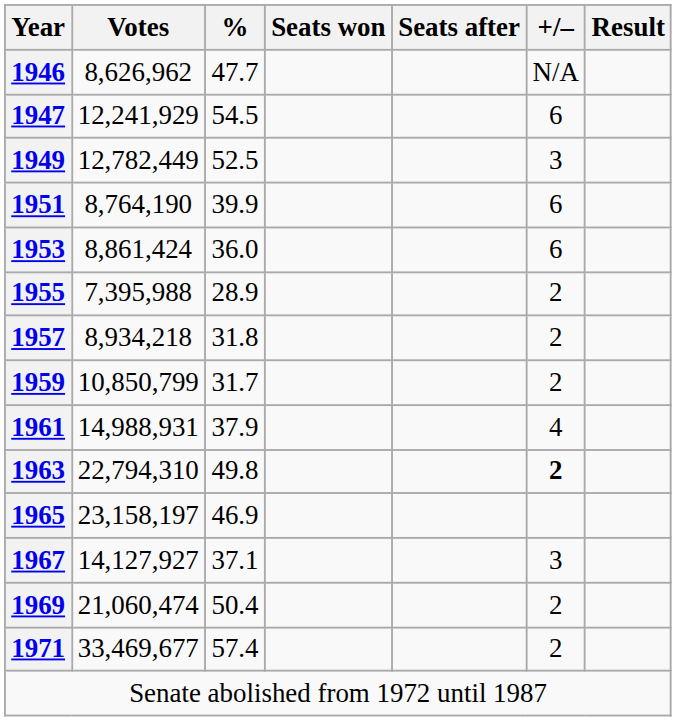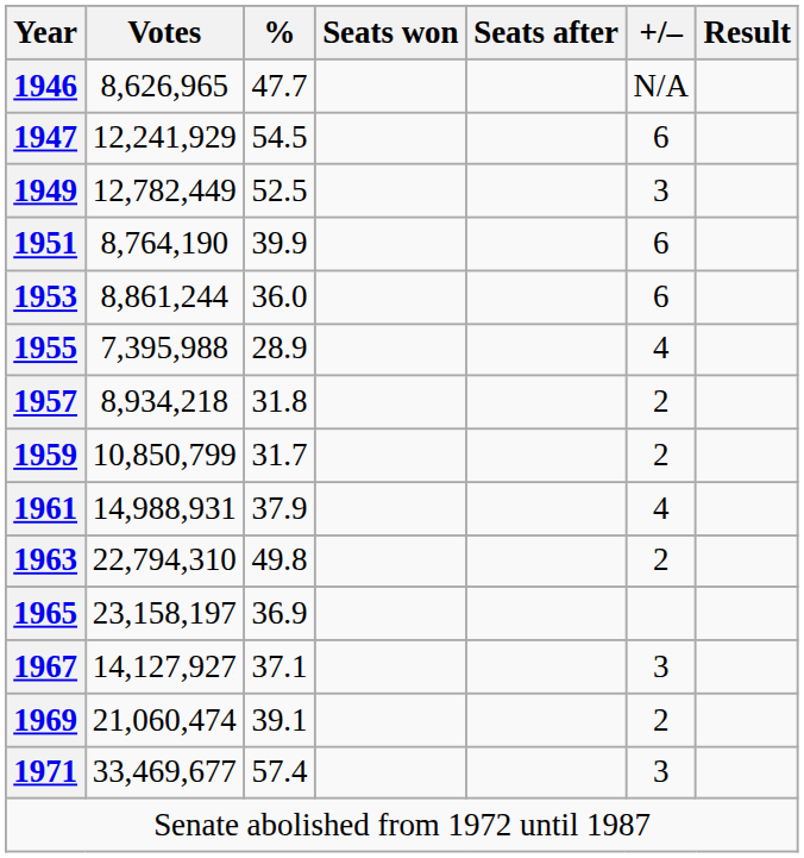1946 | Votes: 8,626,962 -> 8,626,965
1953 | Votes: 8,861,424 -> 8,861,244
1955 | +/–: 2 -> 4
1963 | +/–: bold -> normal
1965 | %: 46.9 -> 36.9
1969 | %: 50.4 -> 39.1
1971 | +/–: 2 -> 3
